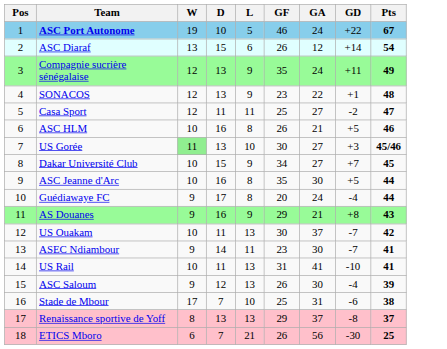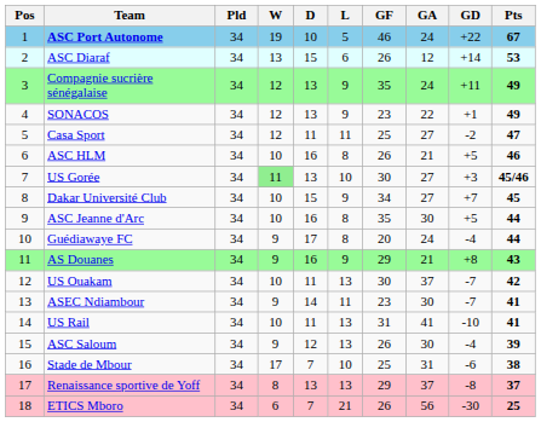+ column: Pld | 34 | 34 | 34 | 34 | 34 | 34 | 34 | 34 | 34 | 34 | 34 | 34 | 34 | 34 | 34 | 34 | 34 | 34
ASC Diaraf | Pts: 54 -> 53
SONACOS | Pts: 48 -> 49
